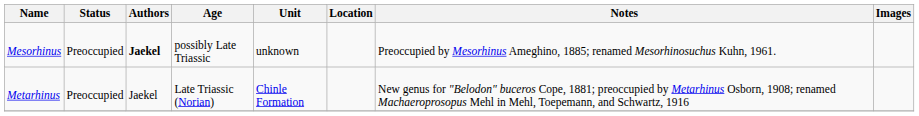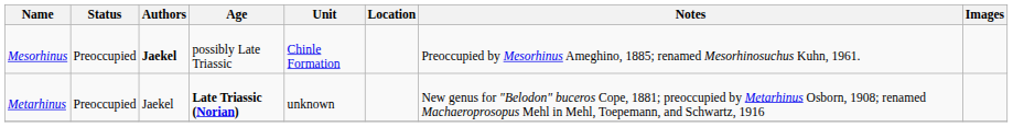Mesorhinus | Unit: unknown -> Chinle Formation
Metarhinus | Age: normal -> bold
Metarhinus | Unit: Chinle Formation -> unknown
